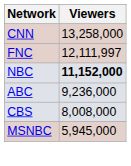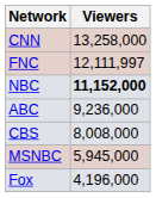+ row: Fox | 4,196,000
